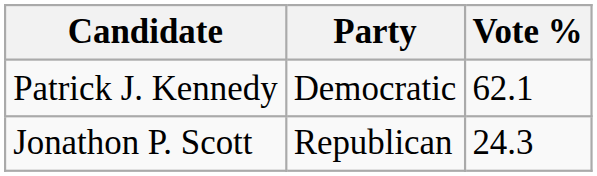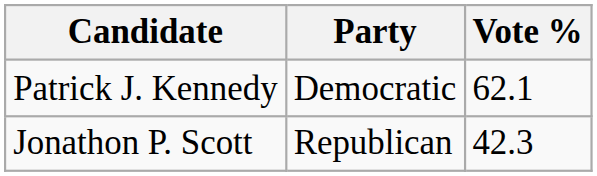Jonathon P. Scott | Vote %: 24.3 -> 42.3
